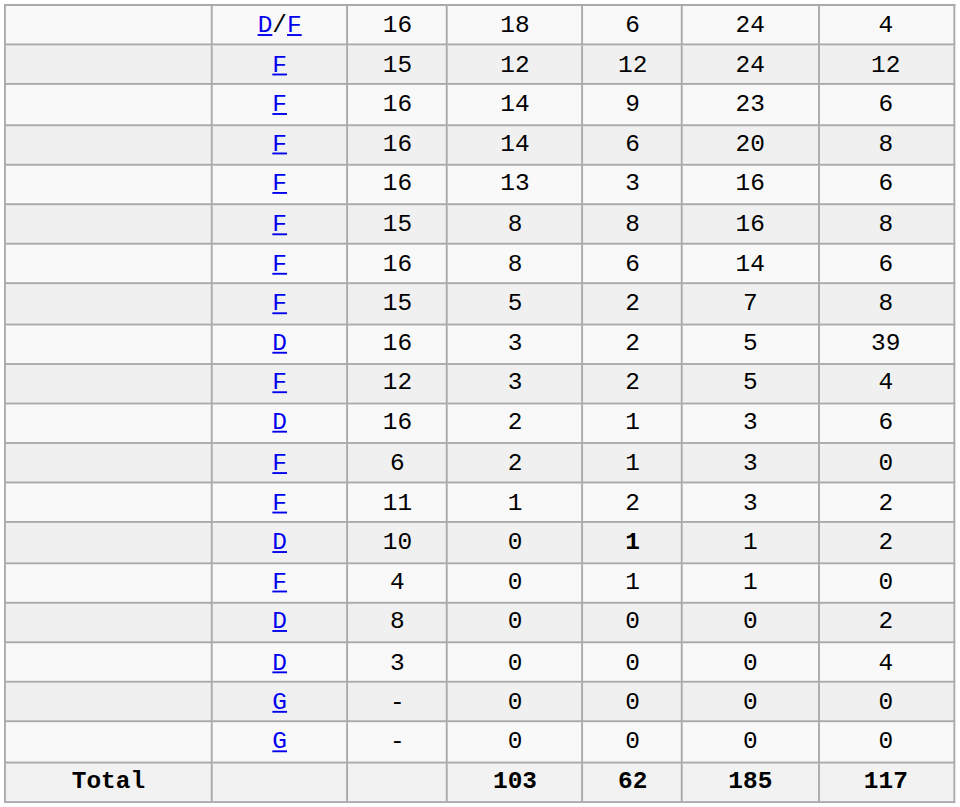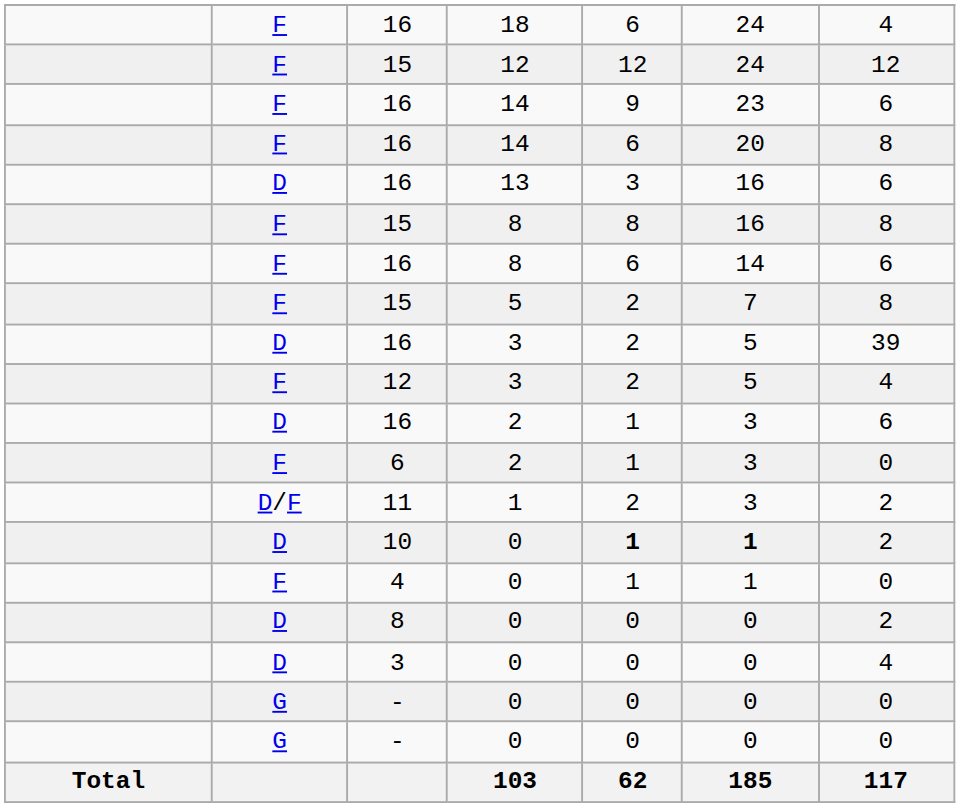16 / 18 | column 2: D/F -> F
16 / 13 | column 2: F -> D
11 | column 2: F -> D/F
10 | column 6: normal -> bold
